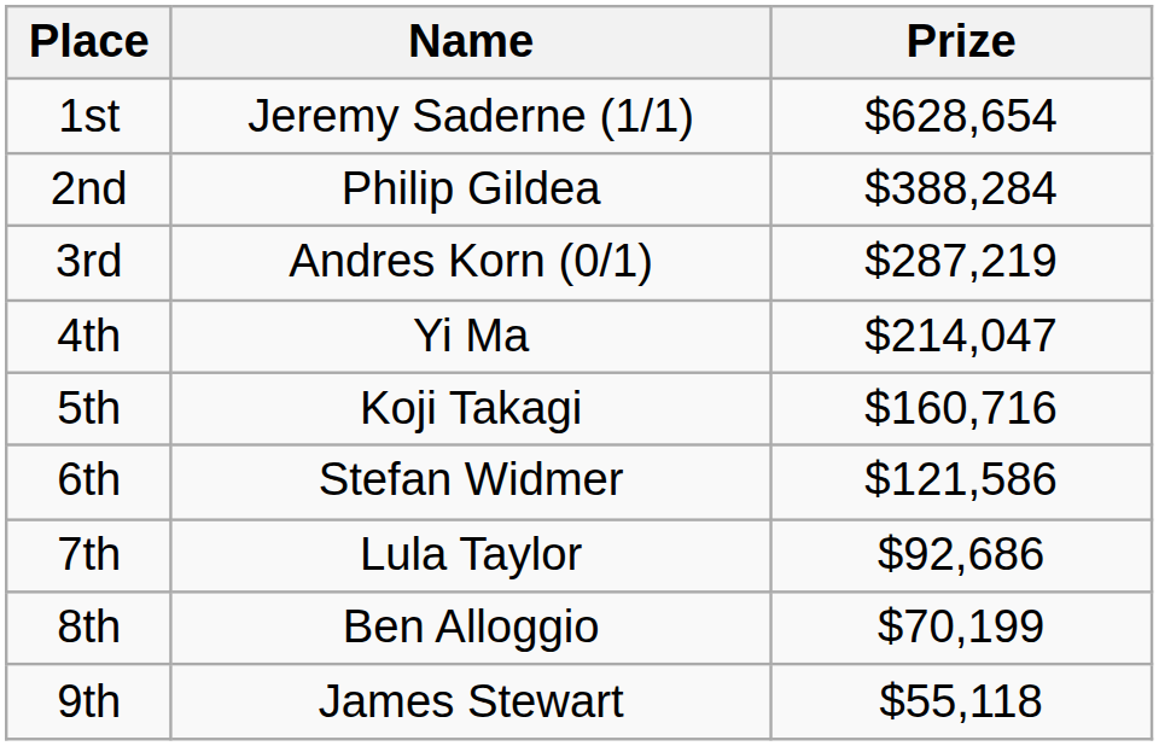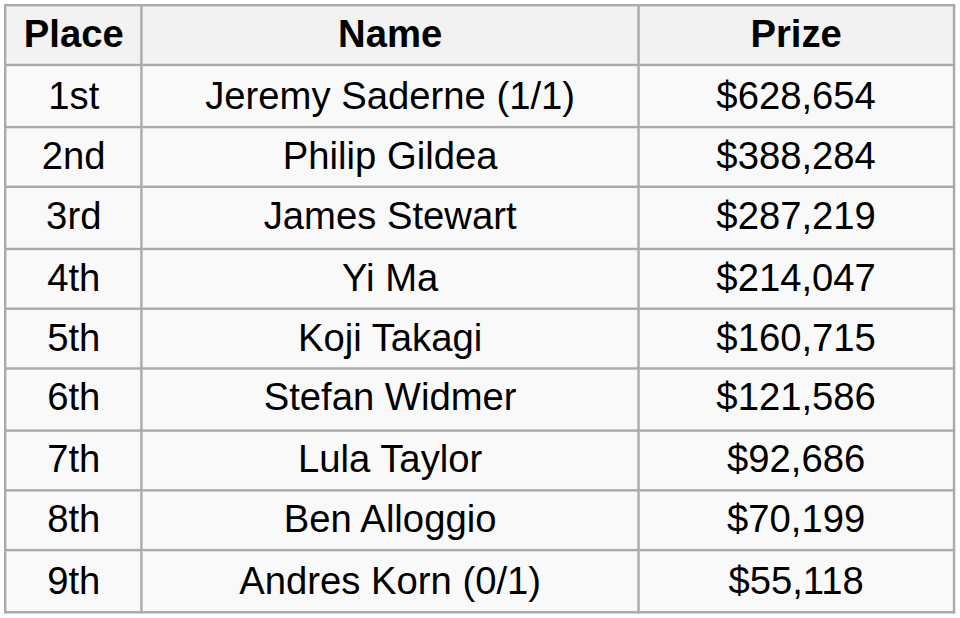3rd | Name: Andres Korn (0/1) -> James Stewart
5th | Prize: $160,716 -> $160,715
9th | Name: James Stewart -> Andres Korn (0/1)
